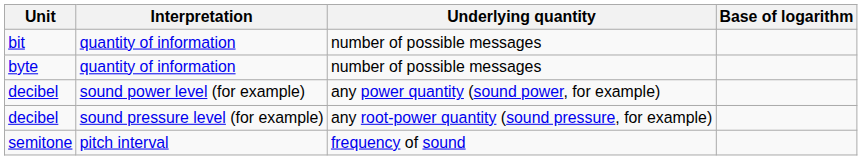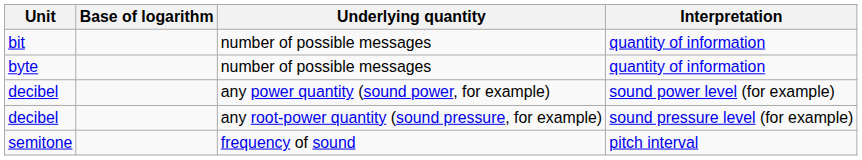columns swapped: Base of logarithm <-> Interpretation
